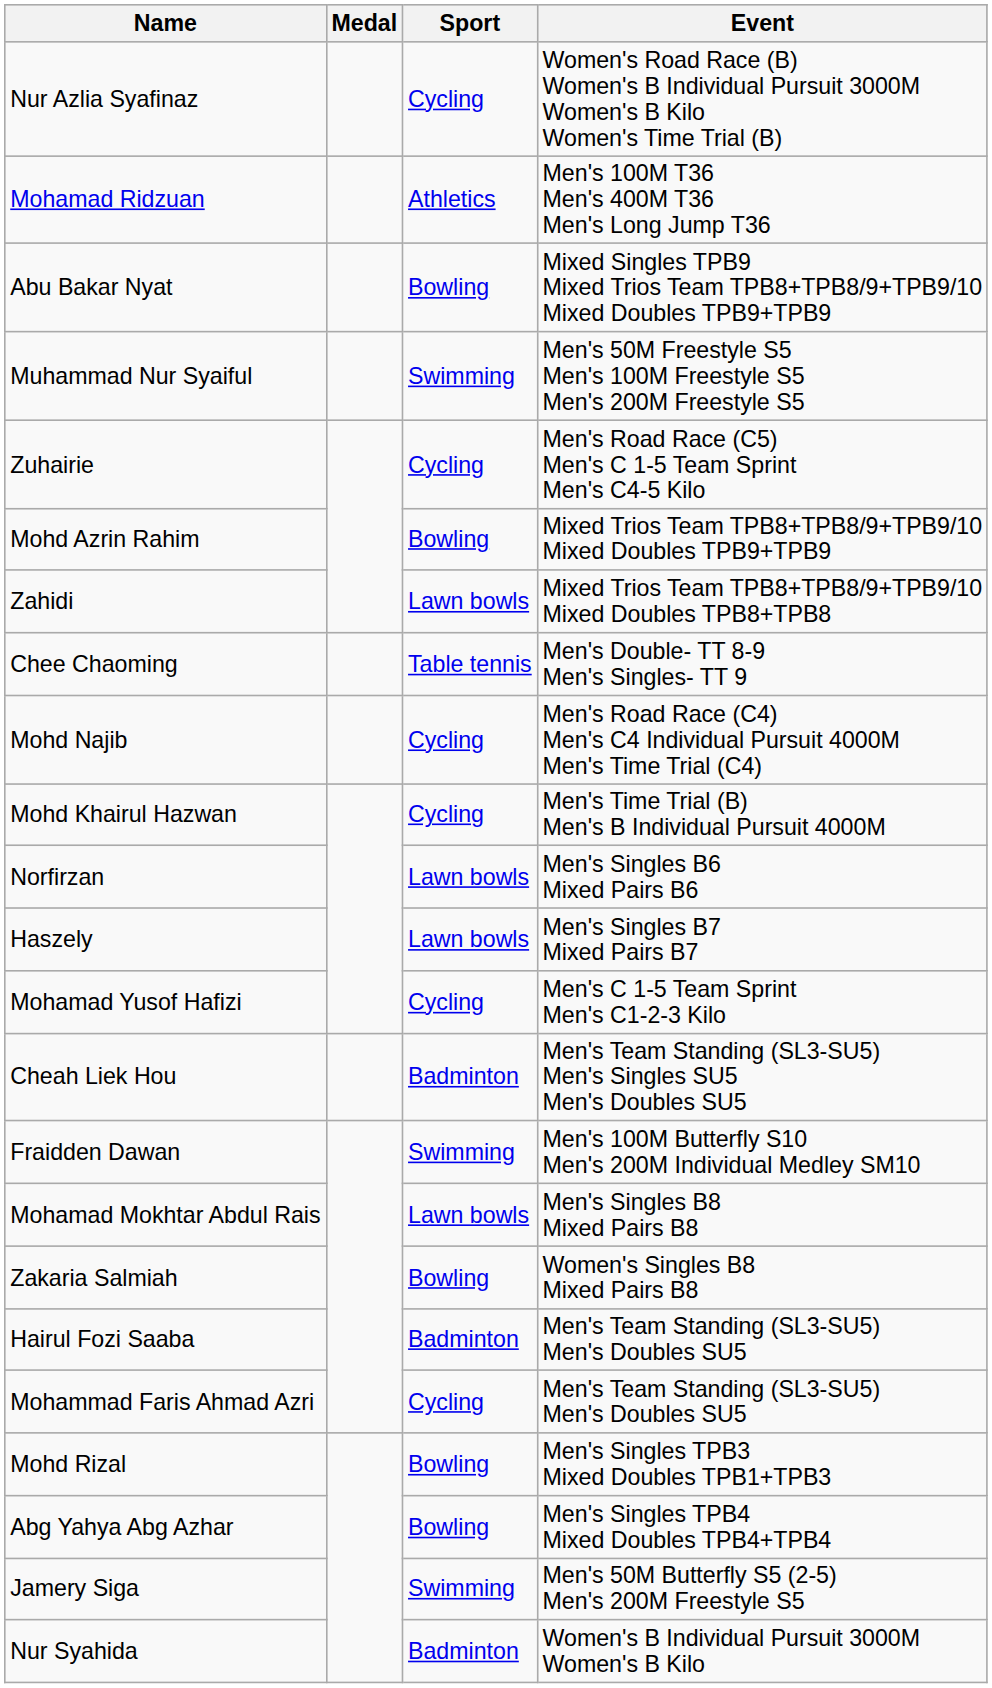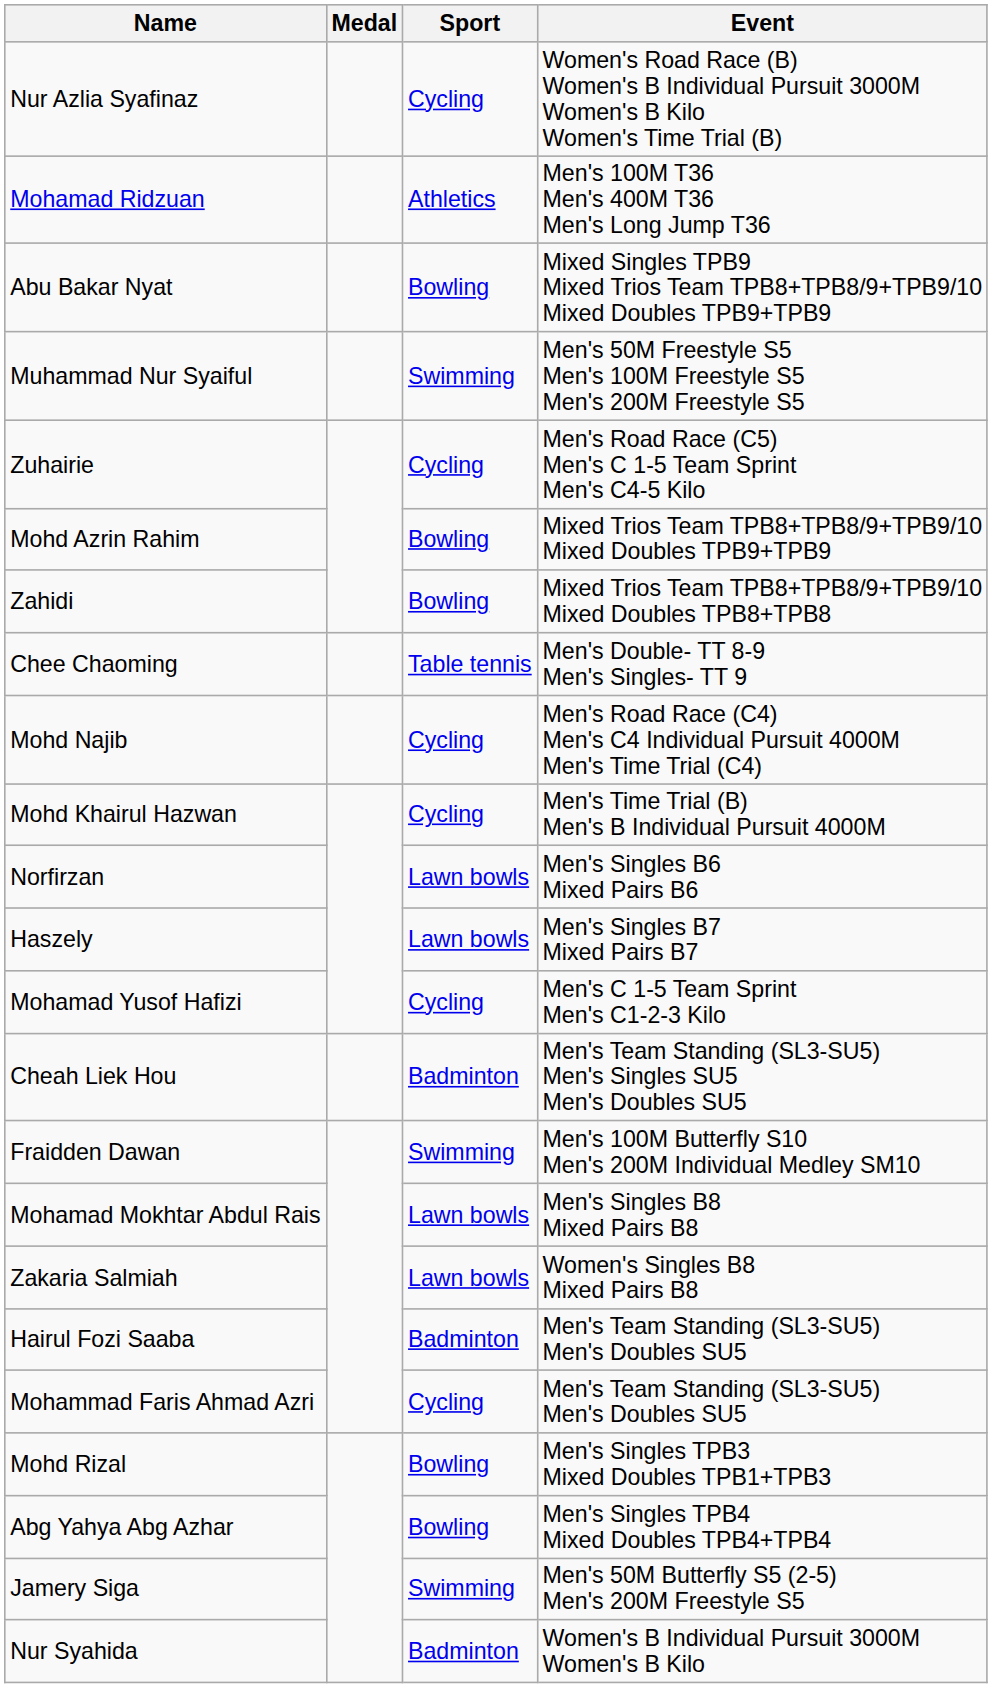Zahidi | Sport: Lawn bowls -> Bowling
Zakaria Salmiah | Sport: Bowling -> Lawn bowls
